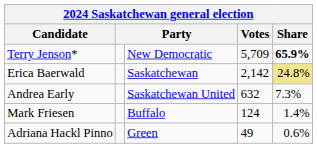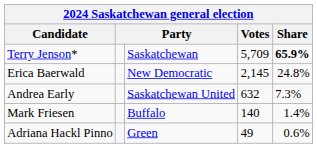Terry Jenson* | column 3: New Democratic -> Saskatchewan
Erica Baerwald | column 3: Saskatchewan -> New Democratic
Erica Baerwald | Votes: 2,142 -> 2,145
Erica Baerwald | Share: khaki background -> no background
Mark Friesen | Votes: 124 -> 140
